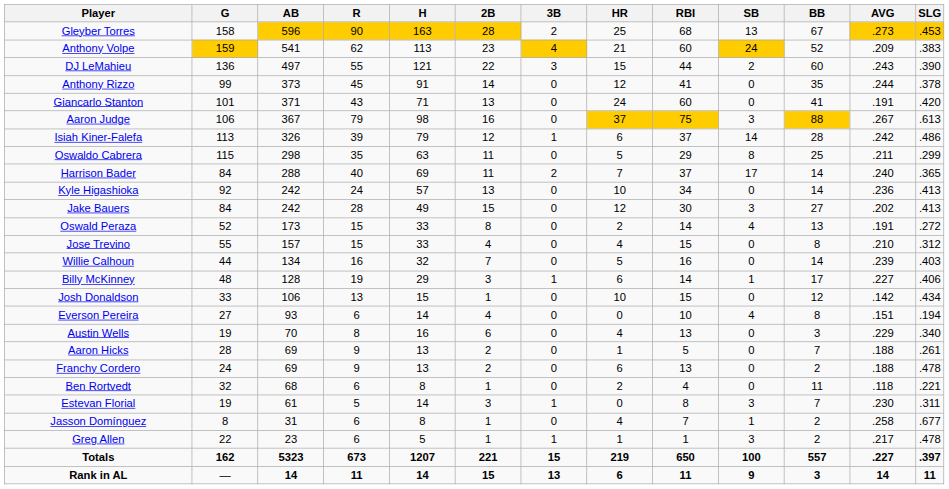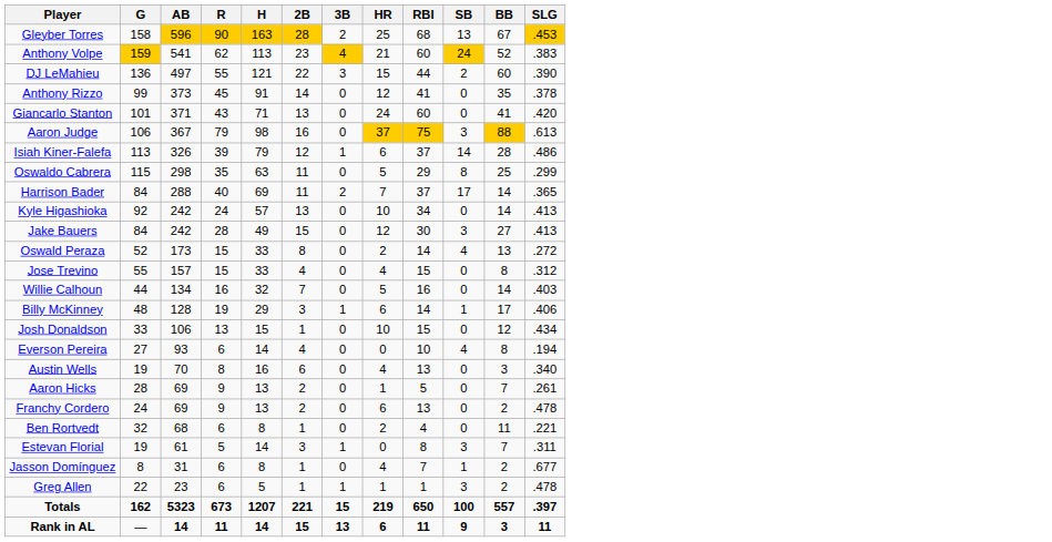- column: AVG | .273 | .209 | .243 | .244 | .191 | .267 | .242 | .211 | .240 | .236 | .202 | .191 | .210 | .239 | .227 | .142 | .151 | .229 | .188 | .188 | .118 | .230 | .258 | .217 | .227 | 14
